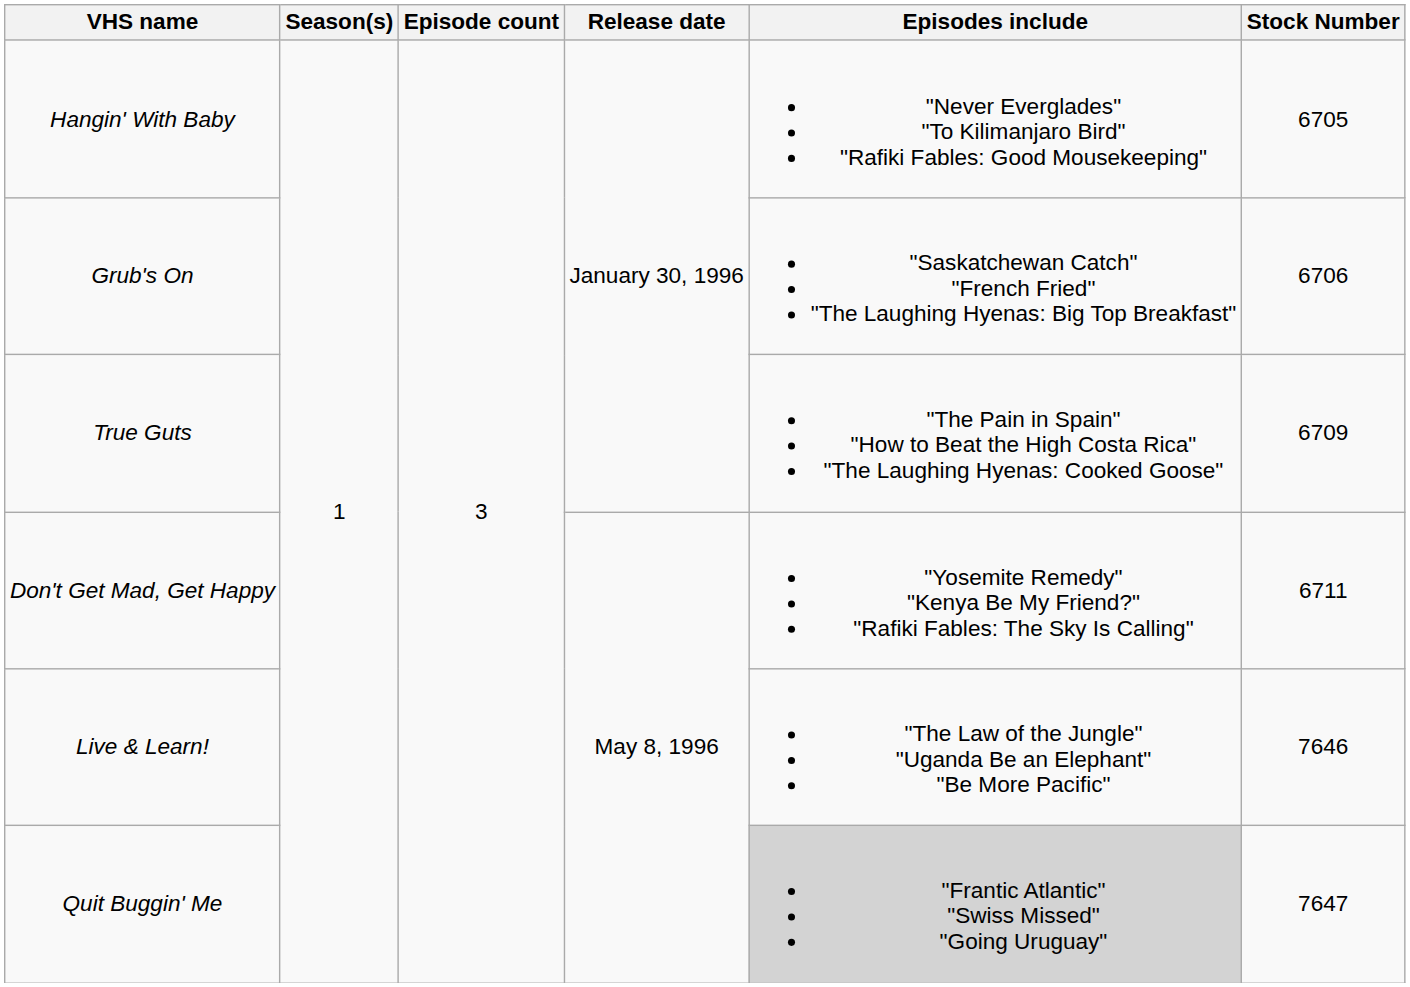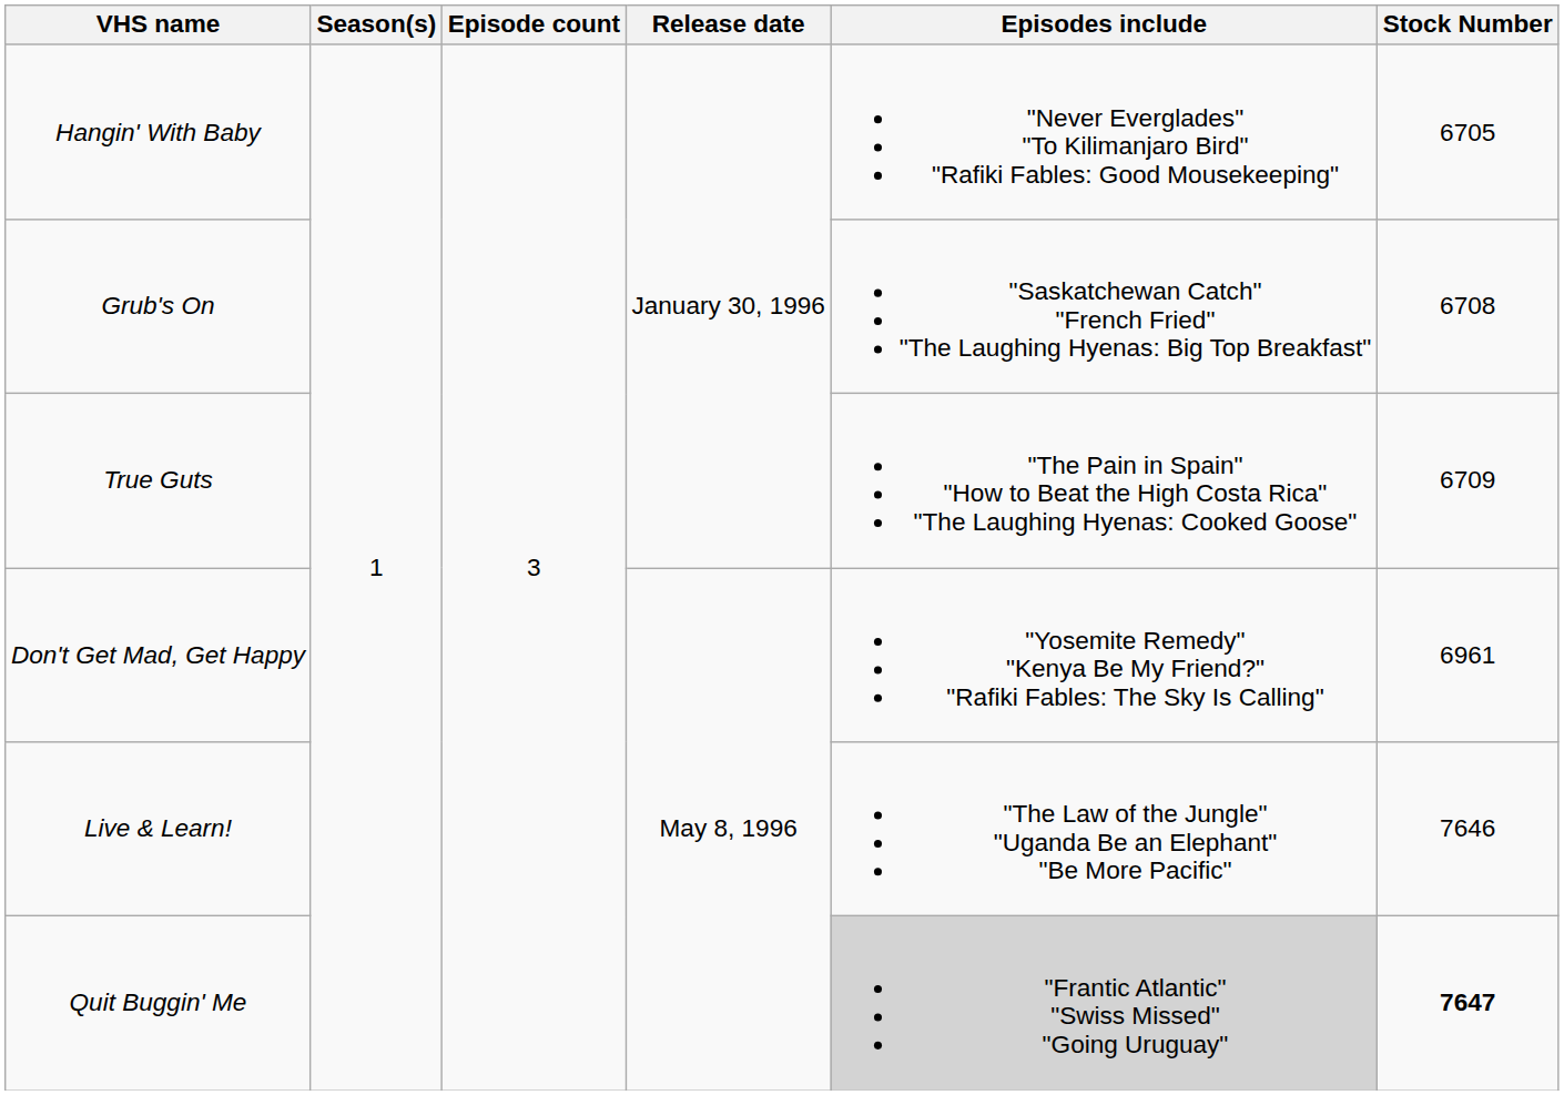Grub's On | Stock Number: 6706 -> 6708
Don't Get Mad, Get Happy | Stock Number: 6711 -> 6961
Quit Buggin' Me | Stock Number: normal -> bold
